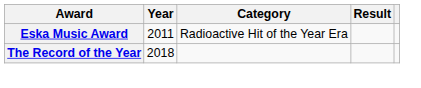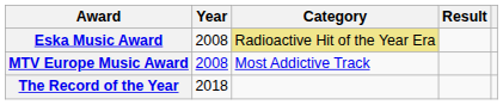Eska Music Award | Year: 2011 -> 2008
Eska Music Award | Category: no background -> khaki background
+ row: MTV Europe Music Award | 2008 | Most Addictive Track
